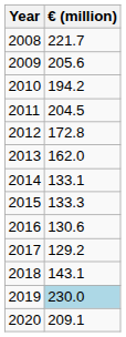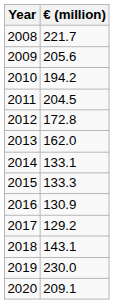2016 | € (million): 130.6 -> 130.9
2019 | € (million): lightblue background -> no background
